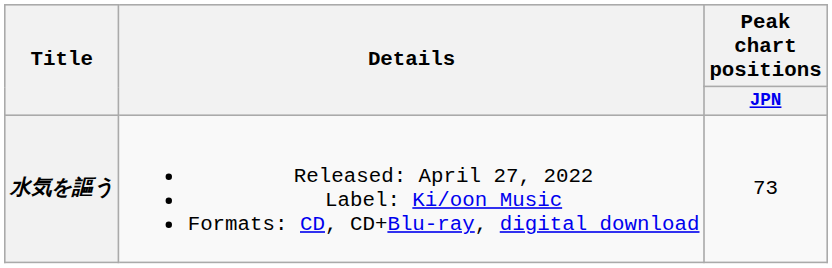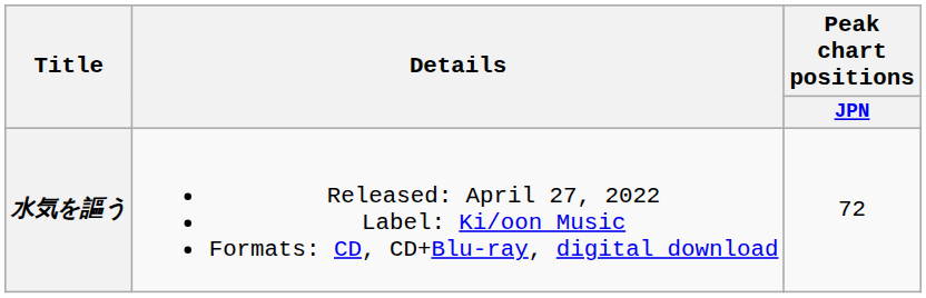水気を謳う | Peak chart positions / JPN: 73 -> 72
